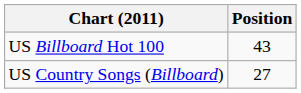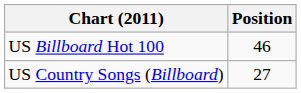US Billboard Hot 100 | Position: 43 -> 46
